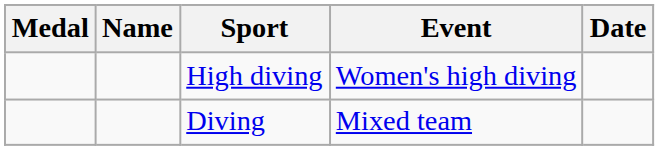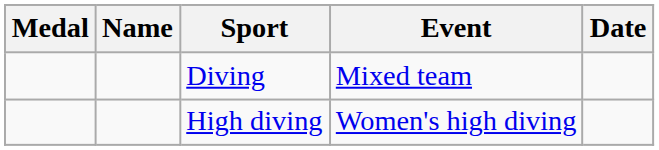rows swapped: Diving <-> High diving
